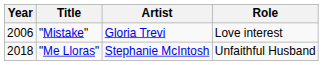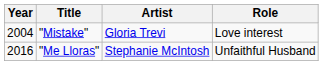"Mistake" | Year: 2006 -> 2004
"Me Lloras" | Year: 2018 -> 2016
